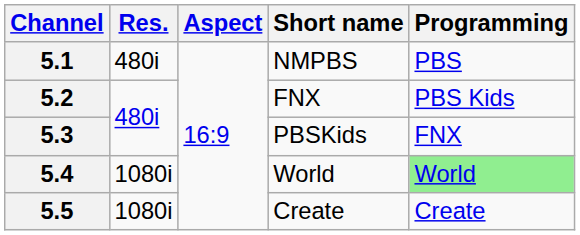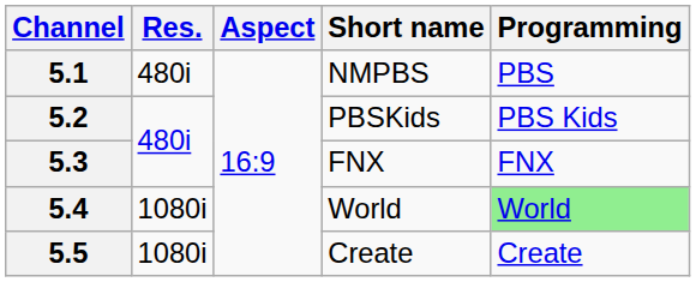5.2 | Short name: FNX -> PBSKids
5.3 | Short name: PBSKids -> FNX
